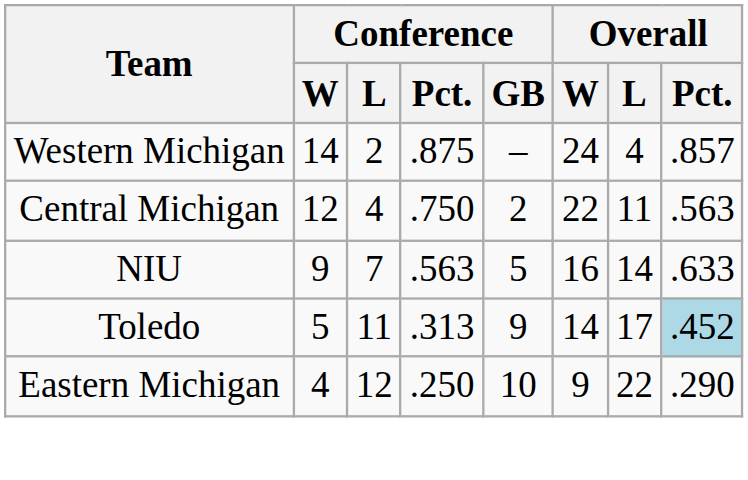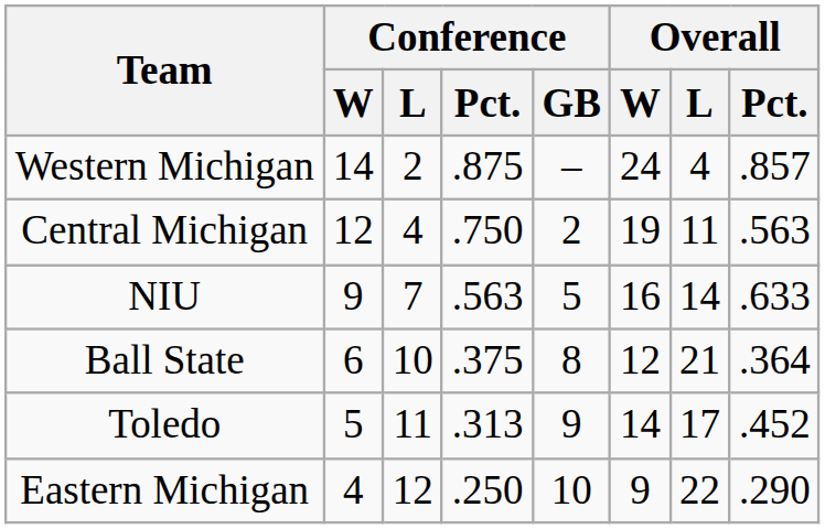Central Michigan | Overall / W: 22 -> 19
+ row: Ball State | 6 | 10 | .375 | 8 | 12 | 21 | .364
Toledo | Overall / Pct.: lightblue background -> no background
